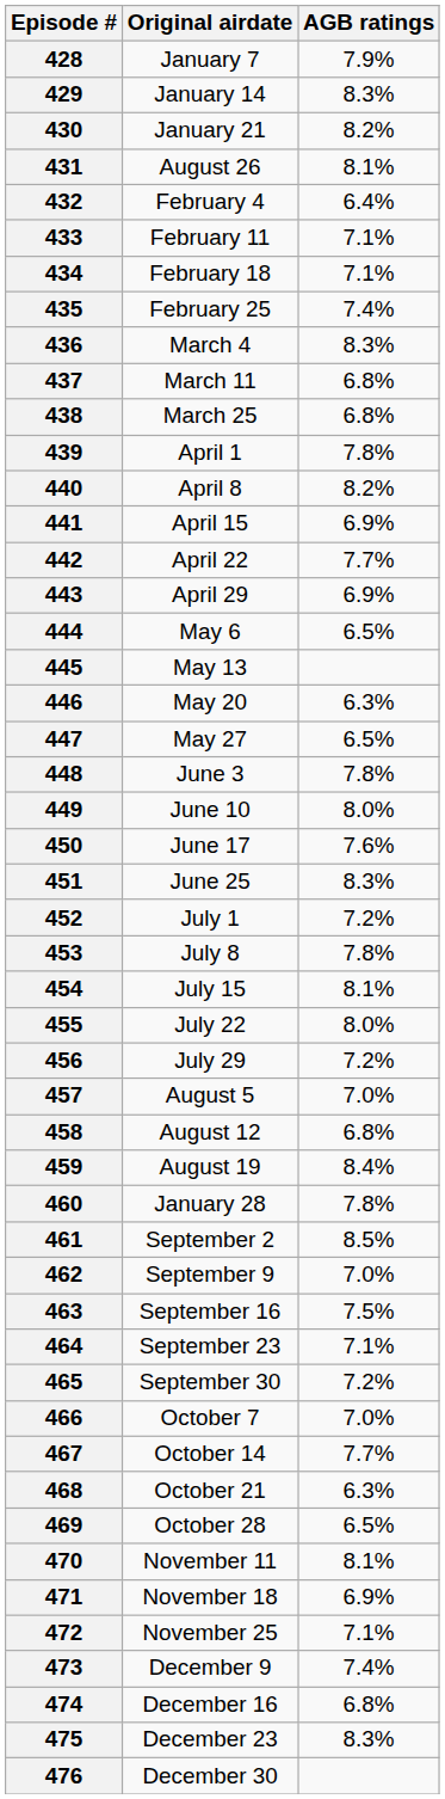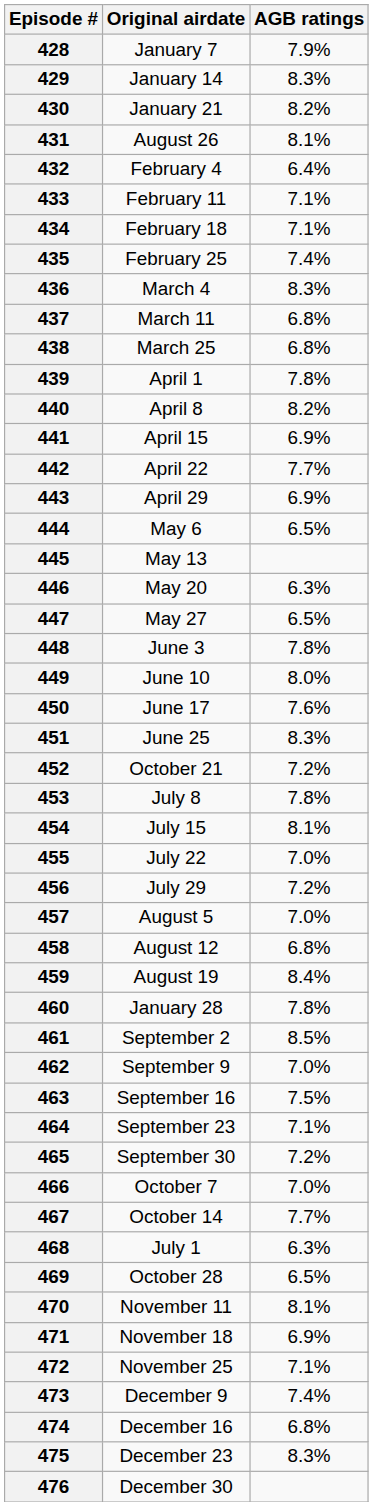452 | Original airdate: July 1 -> October 21
455 | AGB ratings: 8.0% -> 7.0%
468 | Original airdate: October 21 -> July 1
